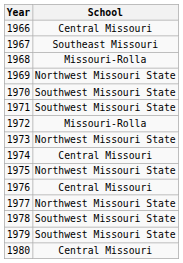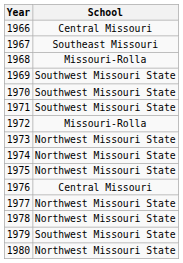1969 | School: Northwest Missouri State -> Southwest Missouri State
1974 | School: Central Missouri -> Northwest Missouri State
1978 | School: Southwest Missouri State -> Northwest Missouri State
1980 | School: Central Missouri -> Northwest Missouri State
